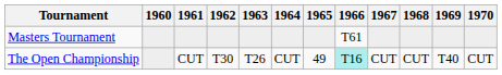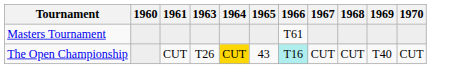- column: 1962 | T30
The Open Championship | 1964: no background -> gold background
The Open Championship | 1965: 49 -> 43
